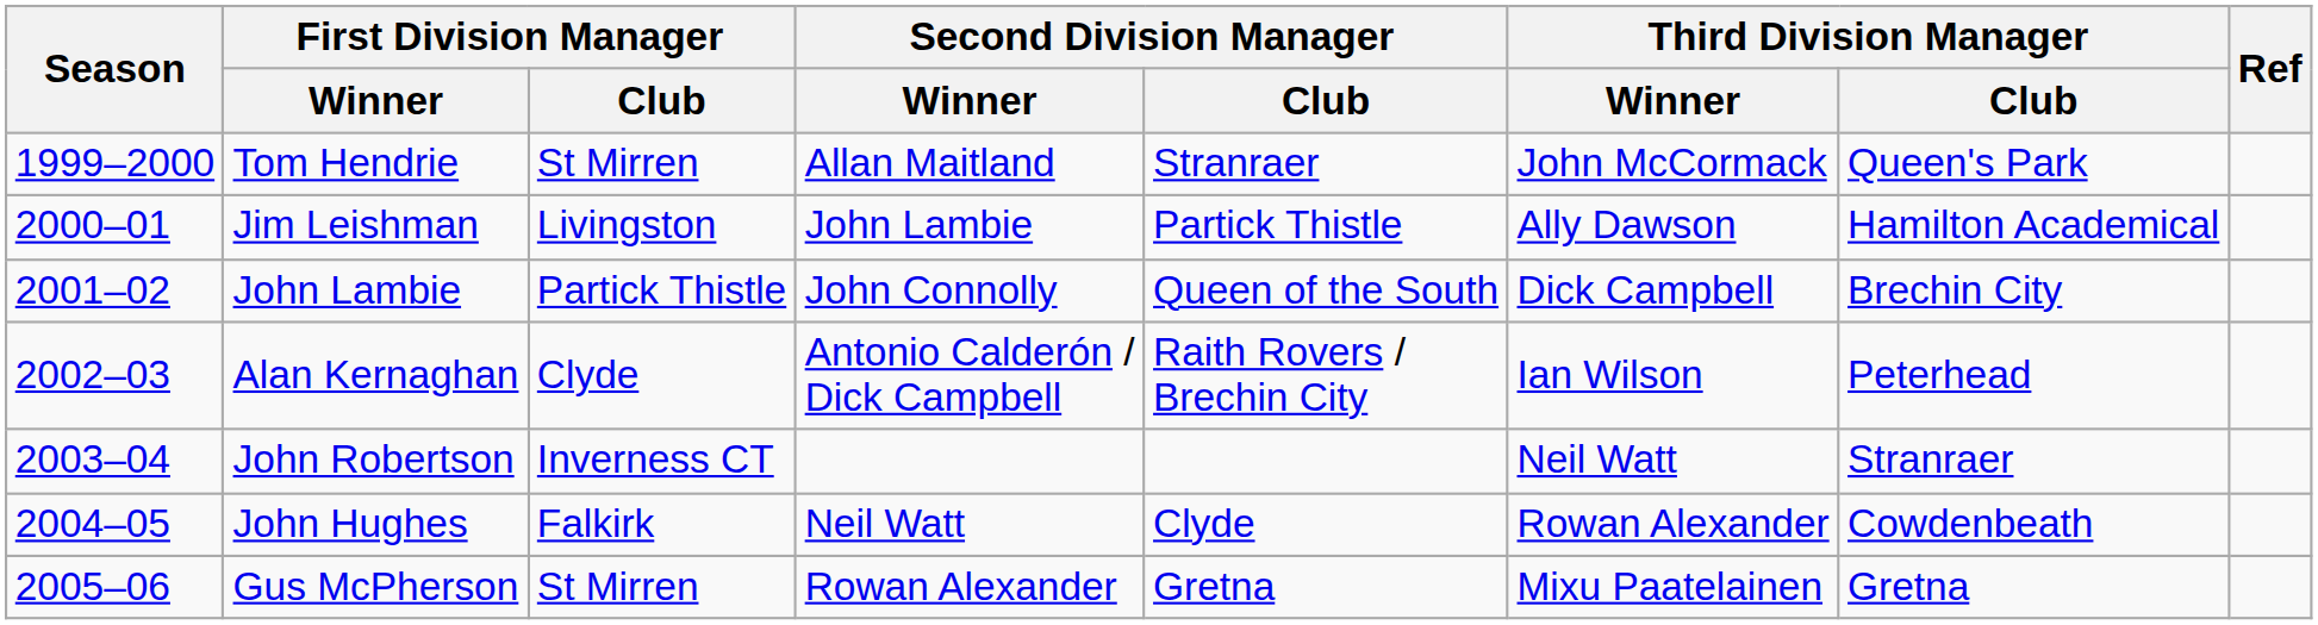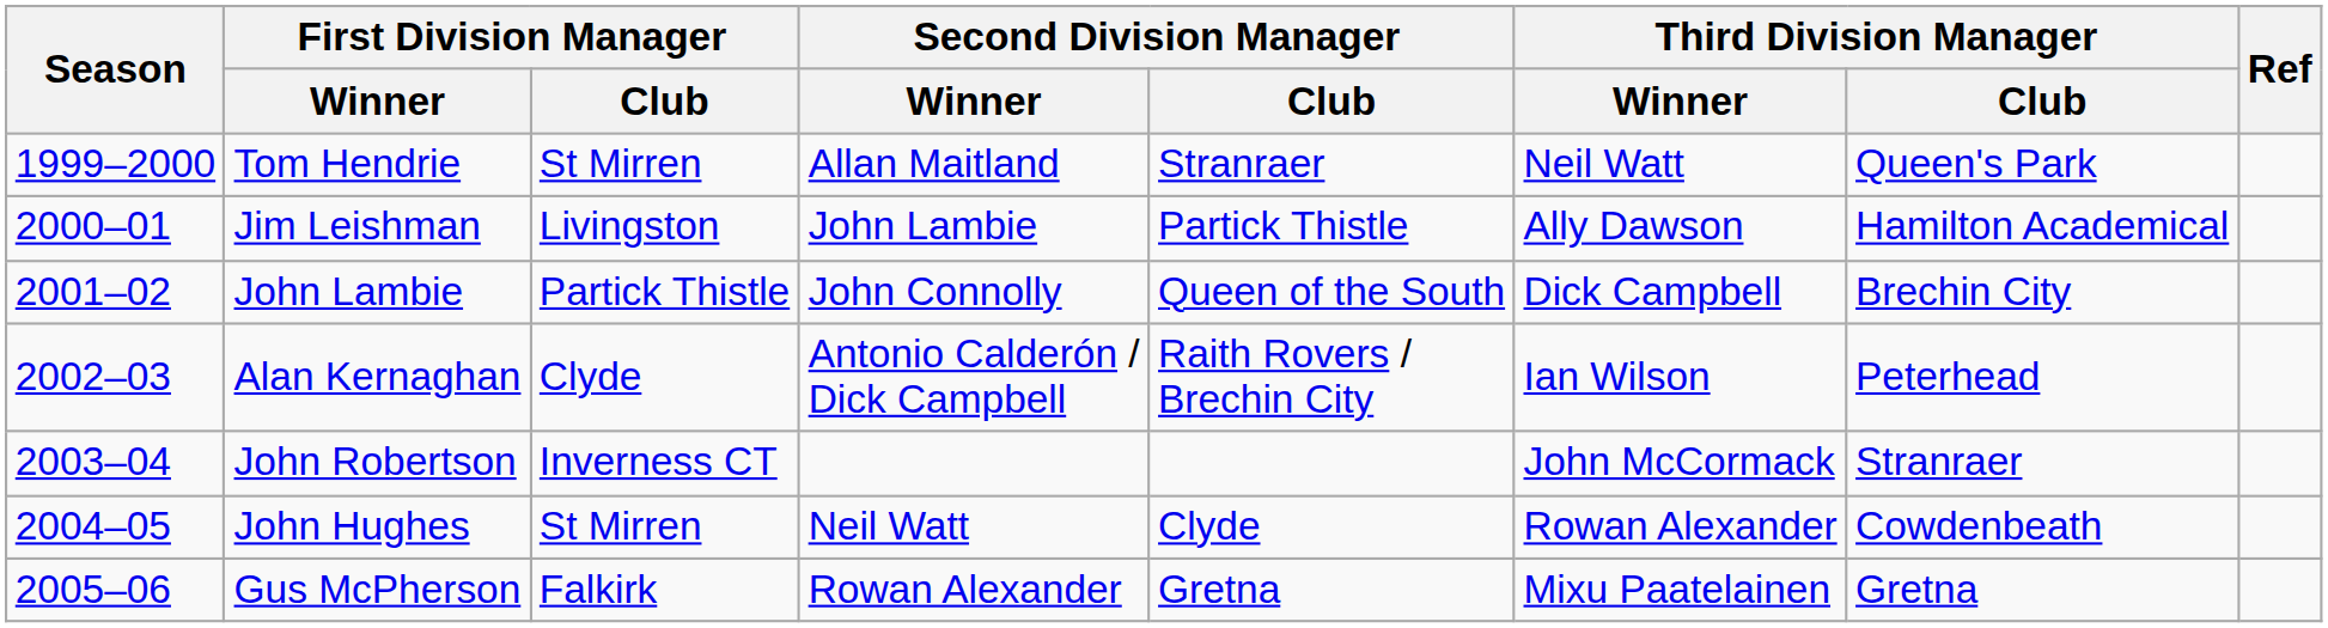Tom Hendrie | Third Division Manager / Winner: John McCormack -> Neil Watt
John Robertson | Third Division Manager / Winner: Neil Watt -> John McCormack
John Hughes | First Division Manager / Club: Falkirk -> St Mirren
Gus McPherson | First Division Manager / Club: St Mirren -> Falkirk
